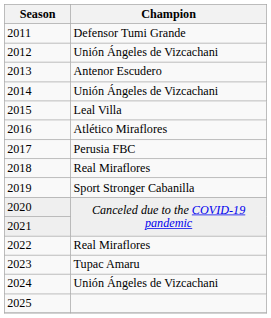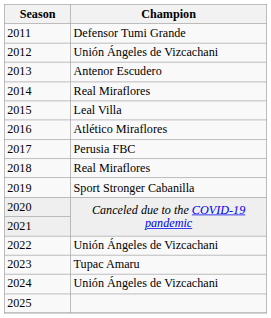2014 | Champion: Unión Ángeles de Vizcachani -> Real Miraflores
2022 | Champion: Real Miraflores -> Unión Ángeles de Vizcachani
